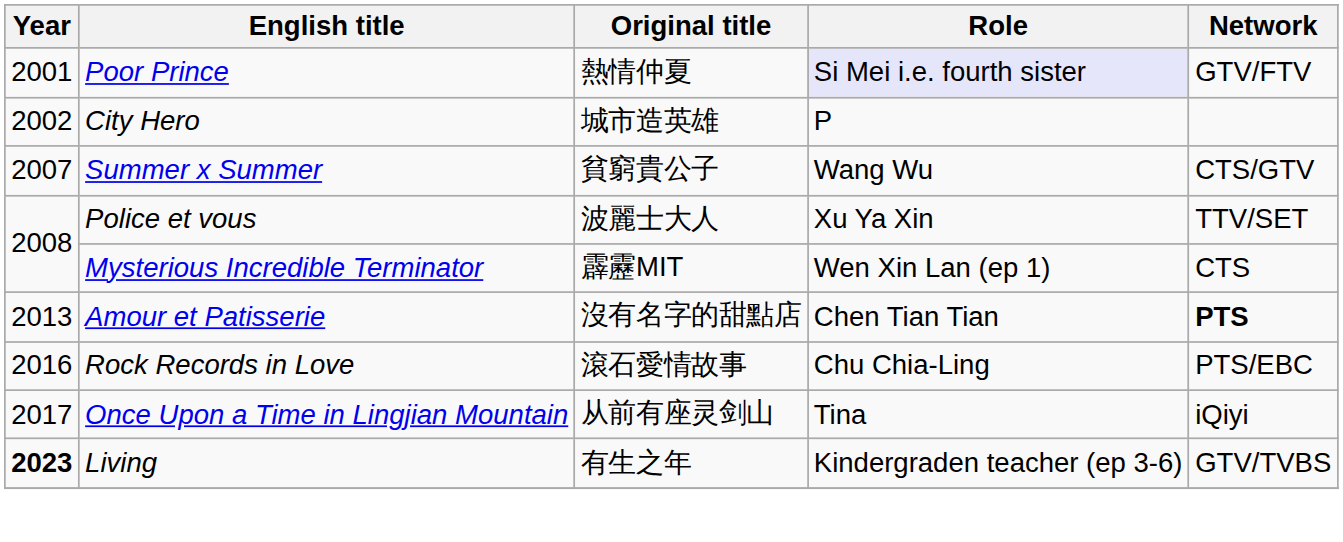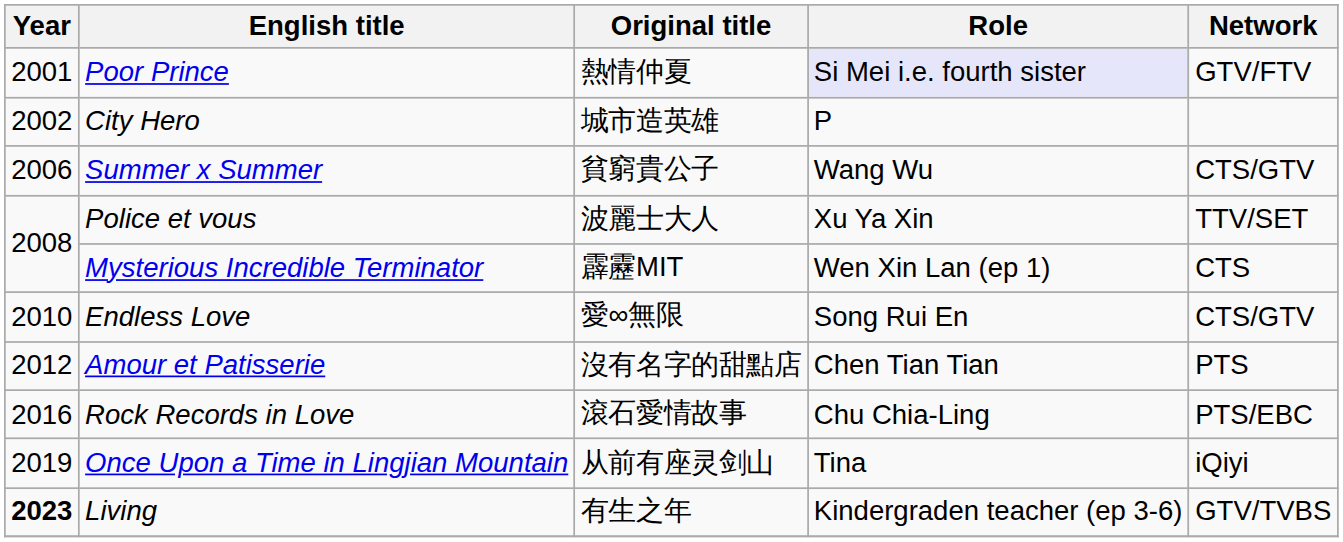Summer x Summer | Year: 2007 -> 2006
+ row: 2010 | Endless Love | 愛∞無限 | Song Rui En | CTS/GTV
Amour et Patisserie | Year: 2013 -> 2012
Amour et Patisserie | Network: bold -> normal
Once Upon a Time in Lingjian Mountain | Year: 2017 -> 2019
